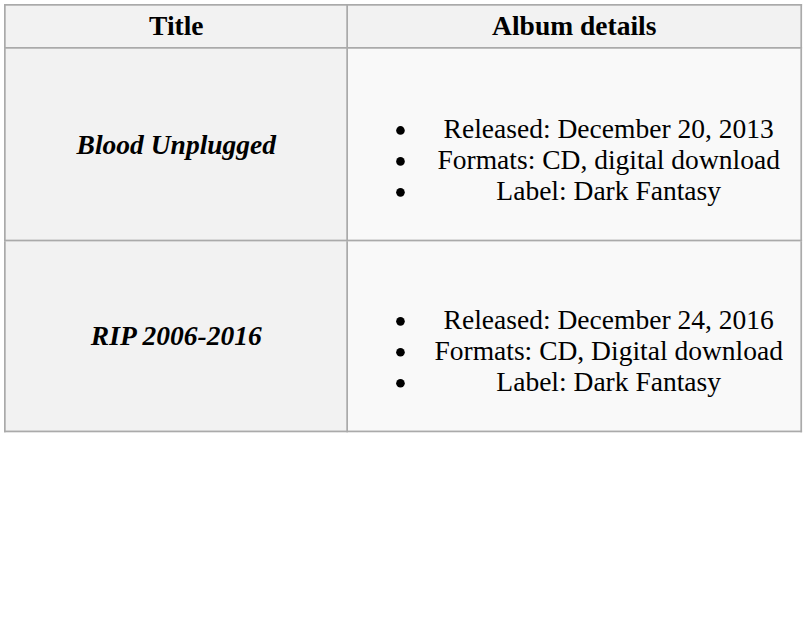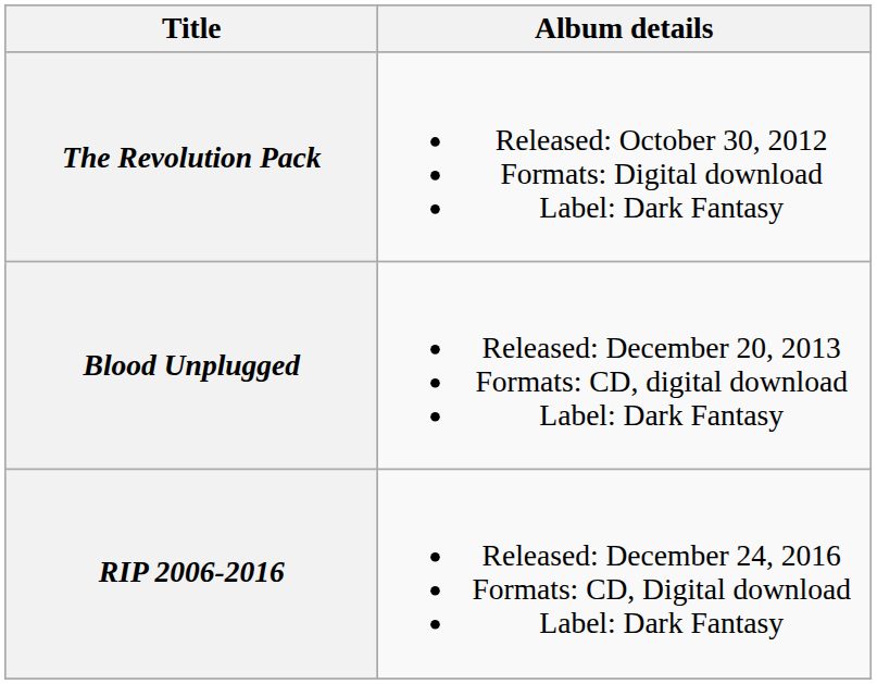+ row: The Revolution Pack | Released: October 30, 2012 Formats: Digital download Label: Dark Fantasy
